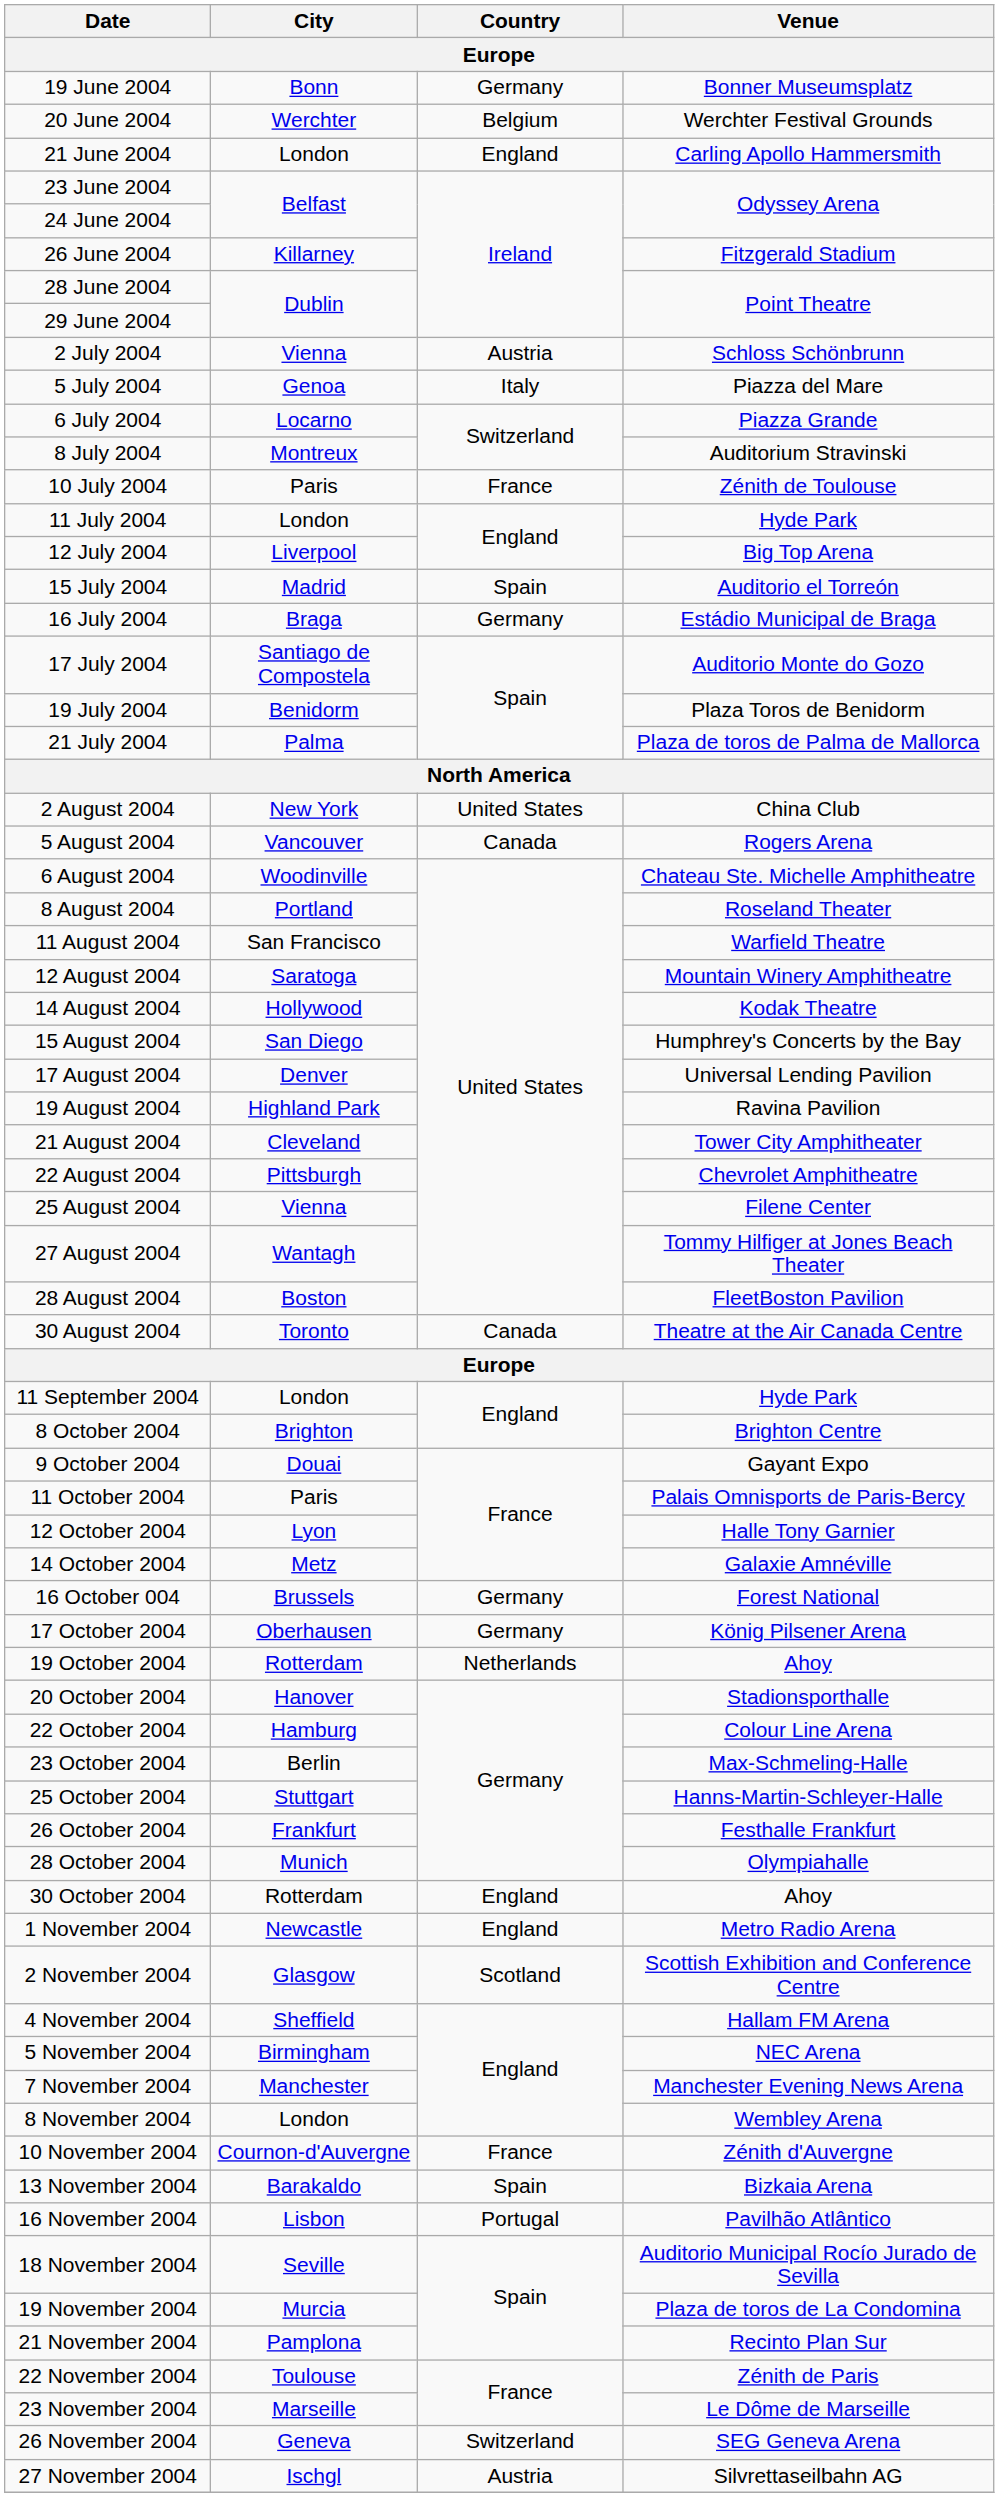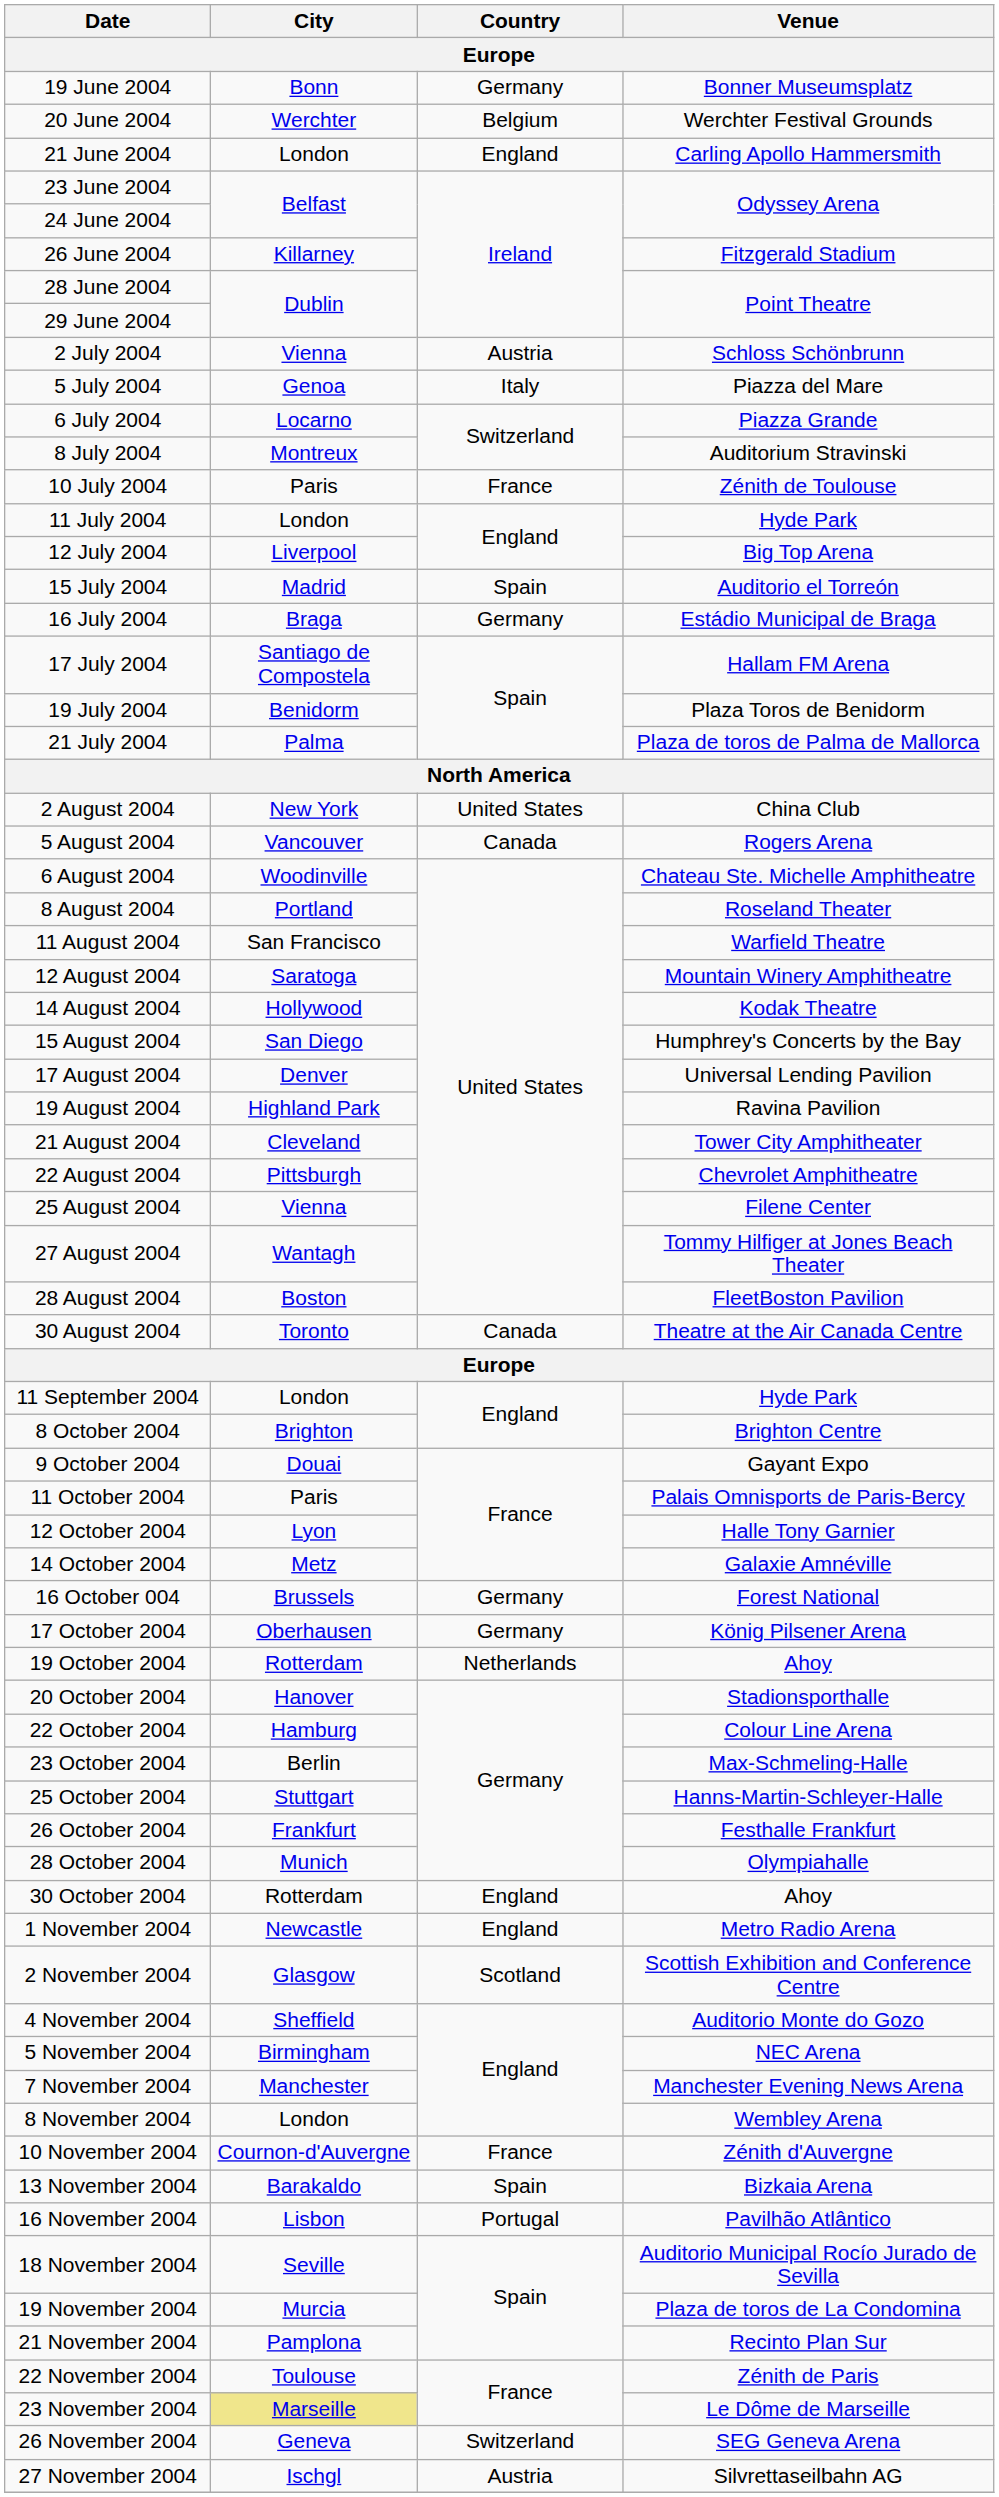17 July 2004 | Venue: Auditorio Monte do Gozo -> Hallam FM Arena
4 November 2004 | Venue: Hallam FM Arena -> Auditorio Monte do Gozo
23 November 2004 | City: no background -> khaki background
